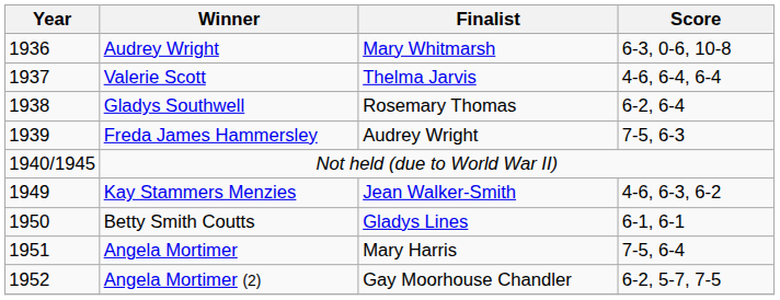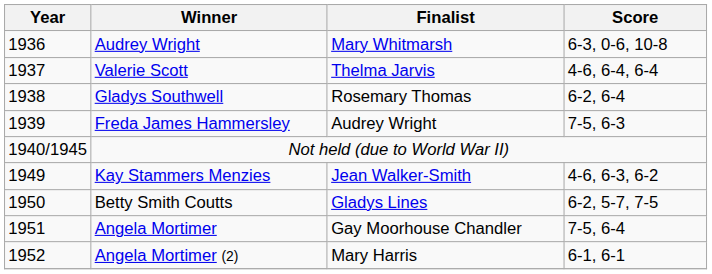Betty Smith Coutts | Score: 6-1, 6-1 -> 6-2, 5-7, 7-5
Angela Mortimer | Finalist: Mary Harris -> Gay Moorhouse Chandler
Angela Mortimer (2) | Finalist: Gay Moorhouse Chandler -> Mary Harris
Angela Mortimer (2) | Score: 6-2, 5-7, 7-5 -> 6-1, 6-1
